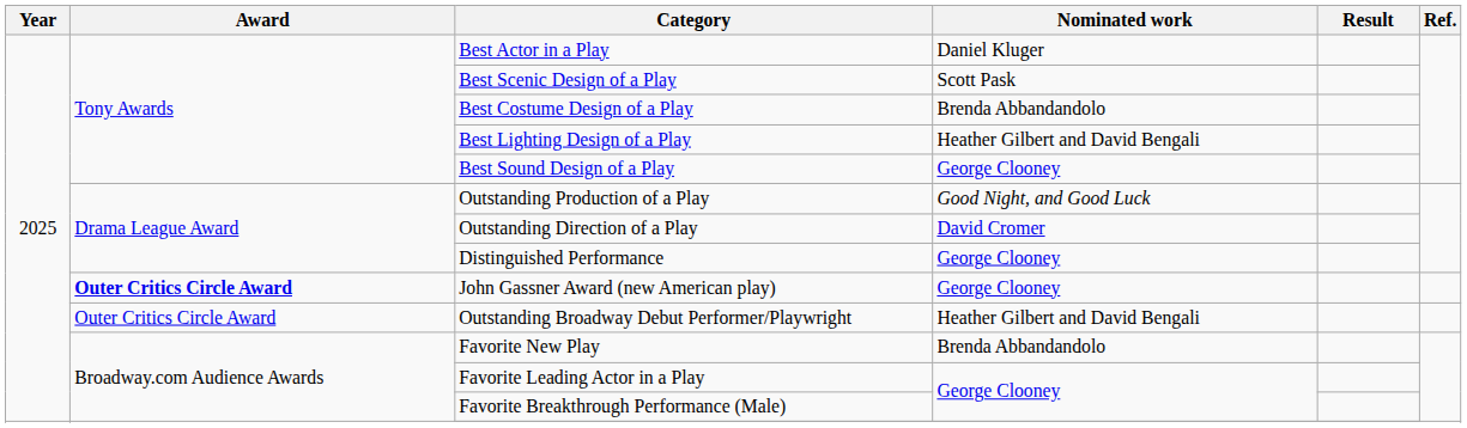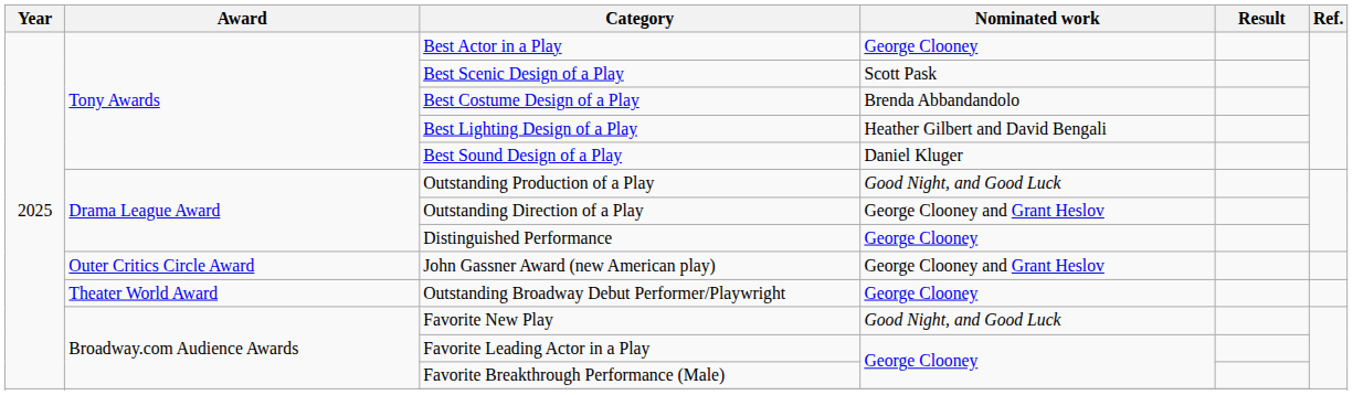Best Actor in a Play | Nominated work: Daniel Kluger -> George Clooney
Best Sound Design of a Play | Nominated work: George Clooney -> Daniel Kluger
Outstanding Direction of a Play | Nominated work: David Cromer -> George Clooney and Grant Heslov
John Gassner Award (new American play) | Award: bold -> normal
John Gassner Award (new American play) | Nominated work: George Clooney -> George Clooney and Grant Heslov
Outstanding Broadway Debut Performer/Playwright | Award: Outer Critics Circle Award -> Theater World Award
Outstanding Broadway Debut Performer/Playwright | Nominated work: Heather Gilbert and David Bengali -> George Clooney
Favorite New Play | Nominated work: Brenda Abbandandolo -> Good Night, and Good Luck
